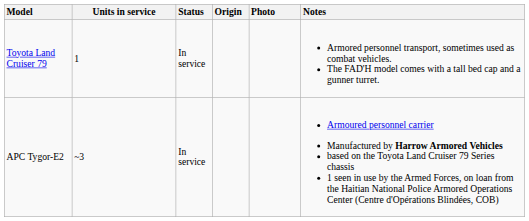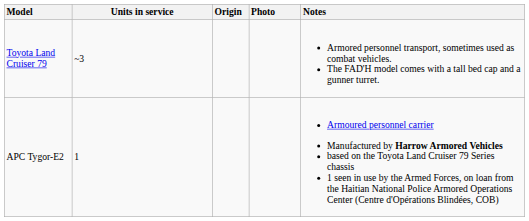- column: Status | In service | In service
Toyota Land Cruiser 79 | Units in service: 1 -> ~3
APC Tygor-E2 | Units in service: ~3 -> 1
